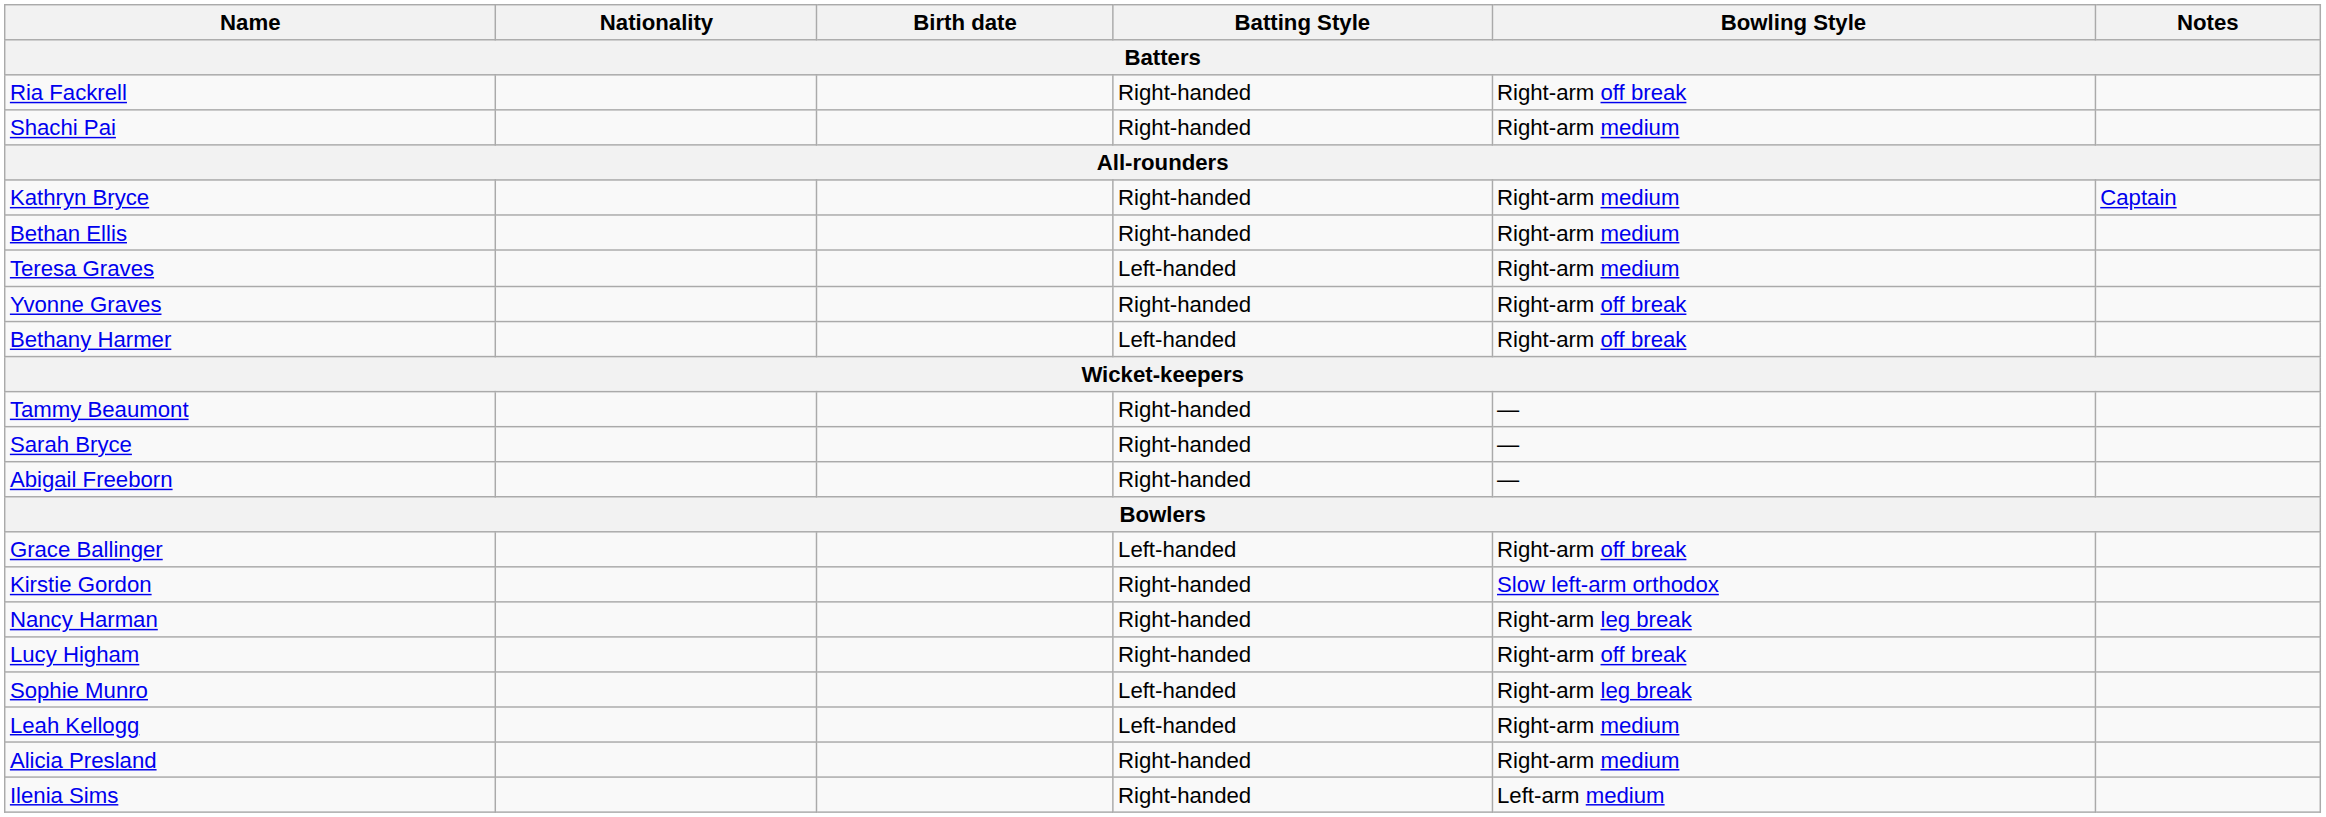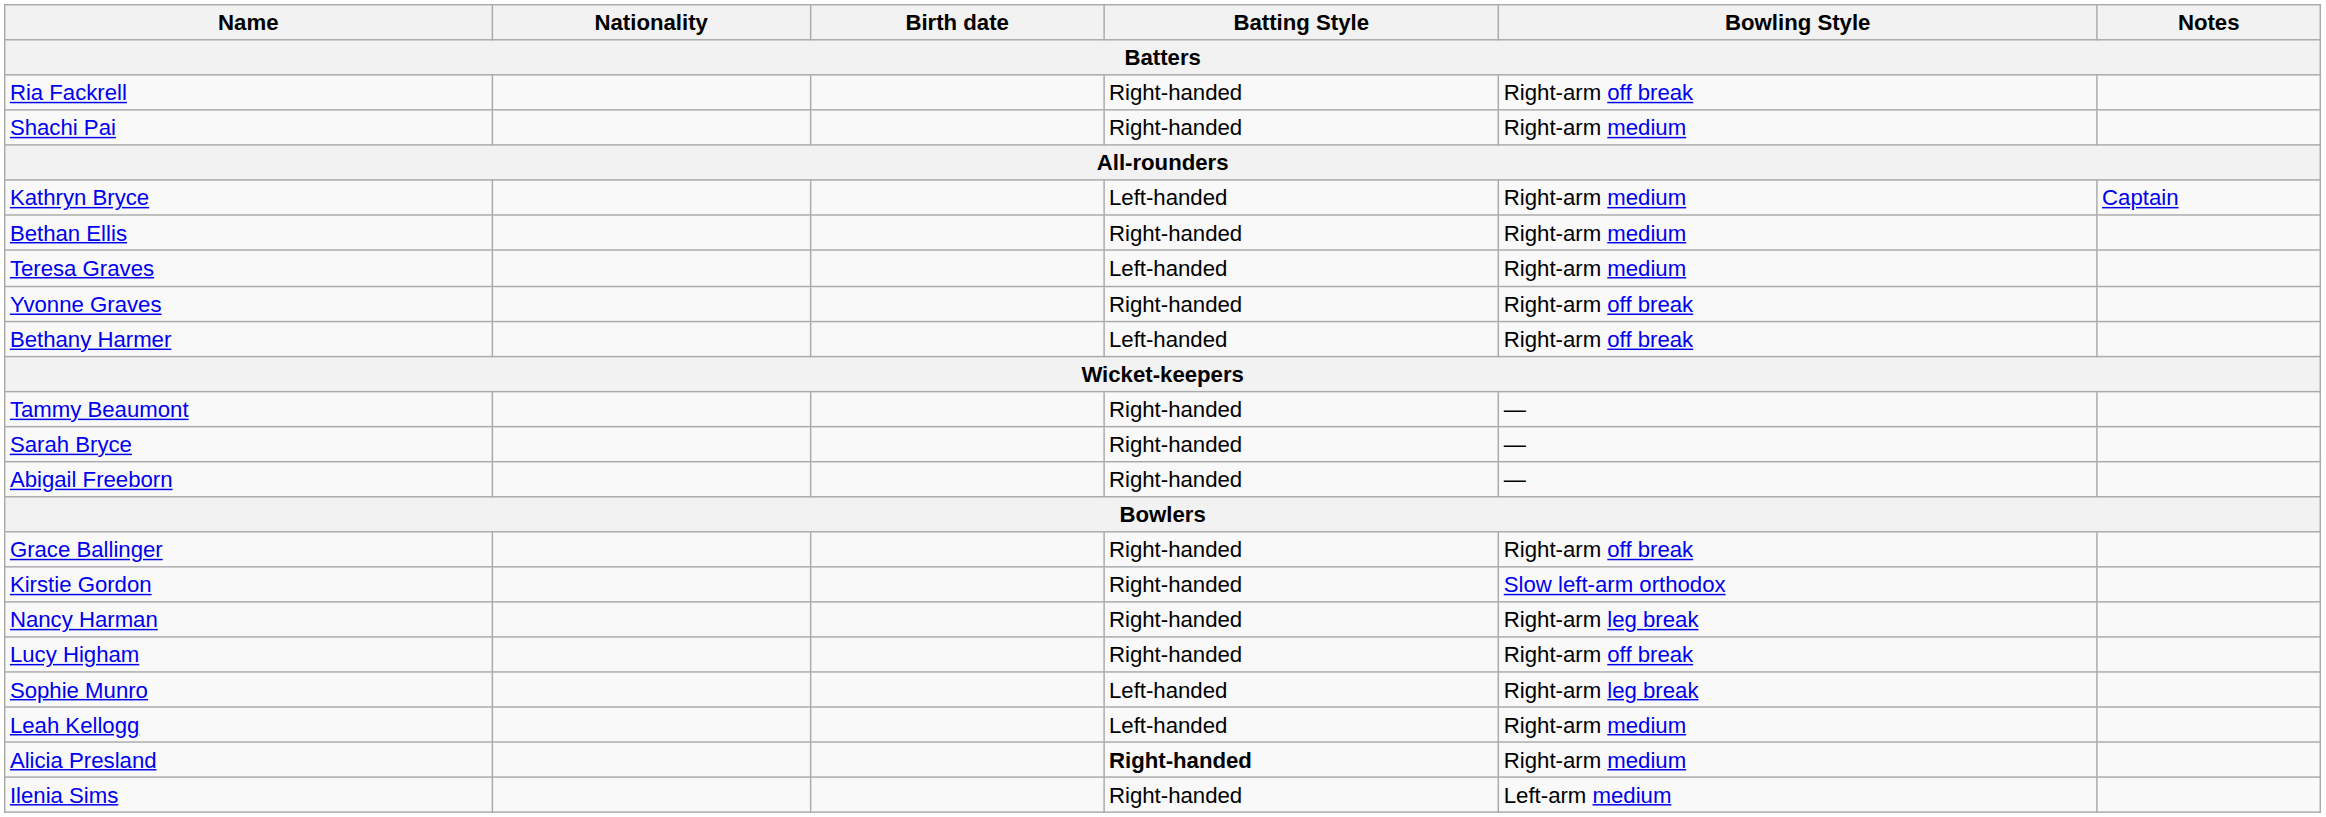Kathryn Bryce | Batting Style: Right-handed -> Left-handed
Grace Ballinger | Batting Style: Left-handed -> Right-handed
Alicia Presland | Batting Style: normal -> bold
